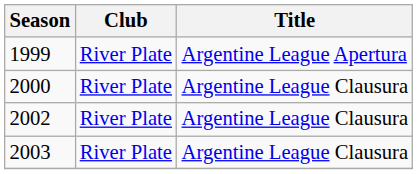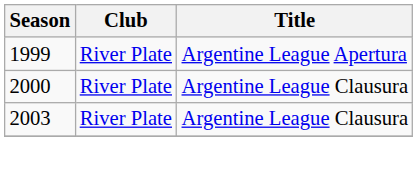- row: 2002 | River Plate | Argentine League Clausura
